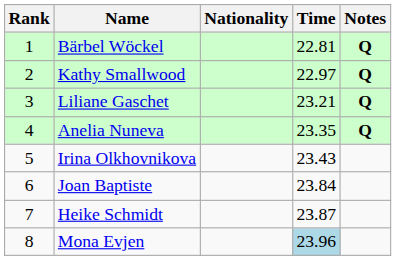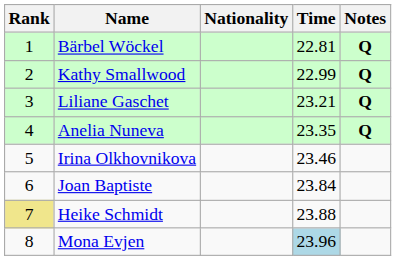Kathy Smallwood | Time: 22.97 -> 22.99
Irina Olkhovnikova | Time: 23.43 -> 23.46
Heike Schmidt | Rank: no background -> khaki background
Heike Schmidt | Time: 23.87 -> 23.88
